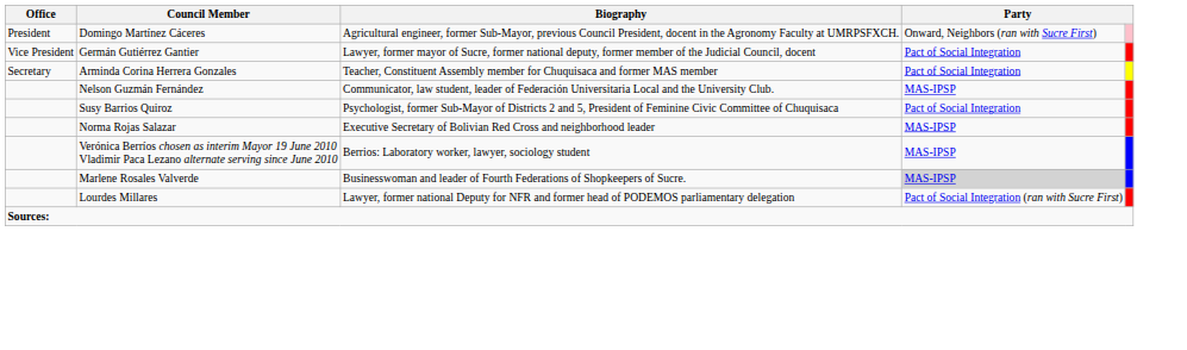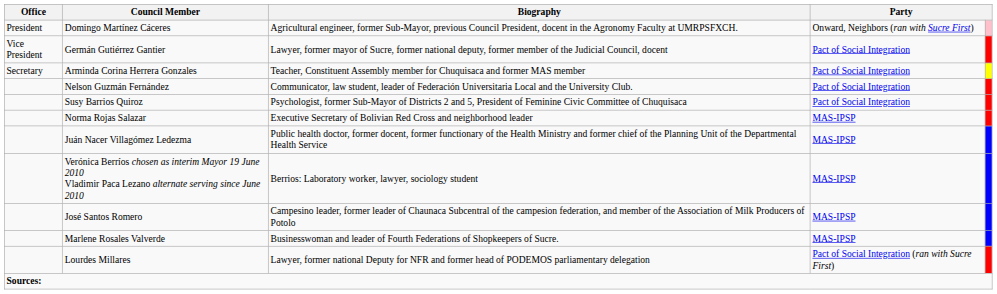Nelson Guzmán Fernández | column 4: MAS-IPSP -> Pact of Social Integration
+ row: Juán Nacer Villagómez Ledezma | Public health doctor, former docent, former functionary of the Health Ministry and former chief of the Planning Unit of the Departmental Health Service | MAS-IPSP
+ row: José Santos Romero | Campesino leader, former leader of Chaunaca Subcentral of the campesion federation, and member of the Association of Milk Producers of Potolo | MAS-IPSP
Marlene Rosales Valverde | column 4: lightgrey background -> no background
